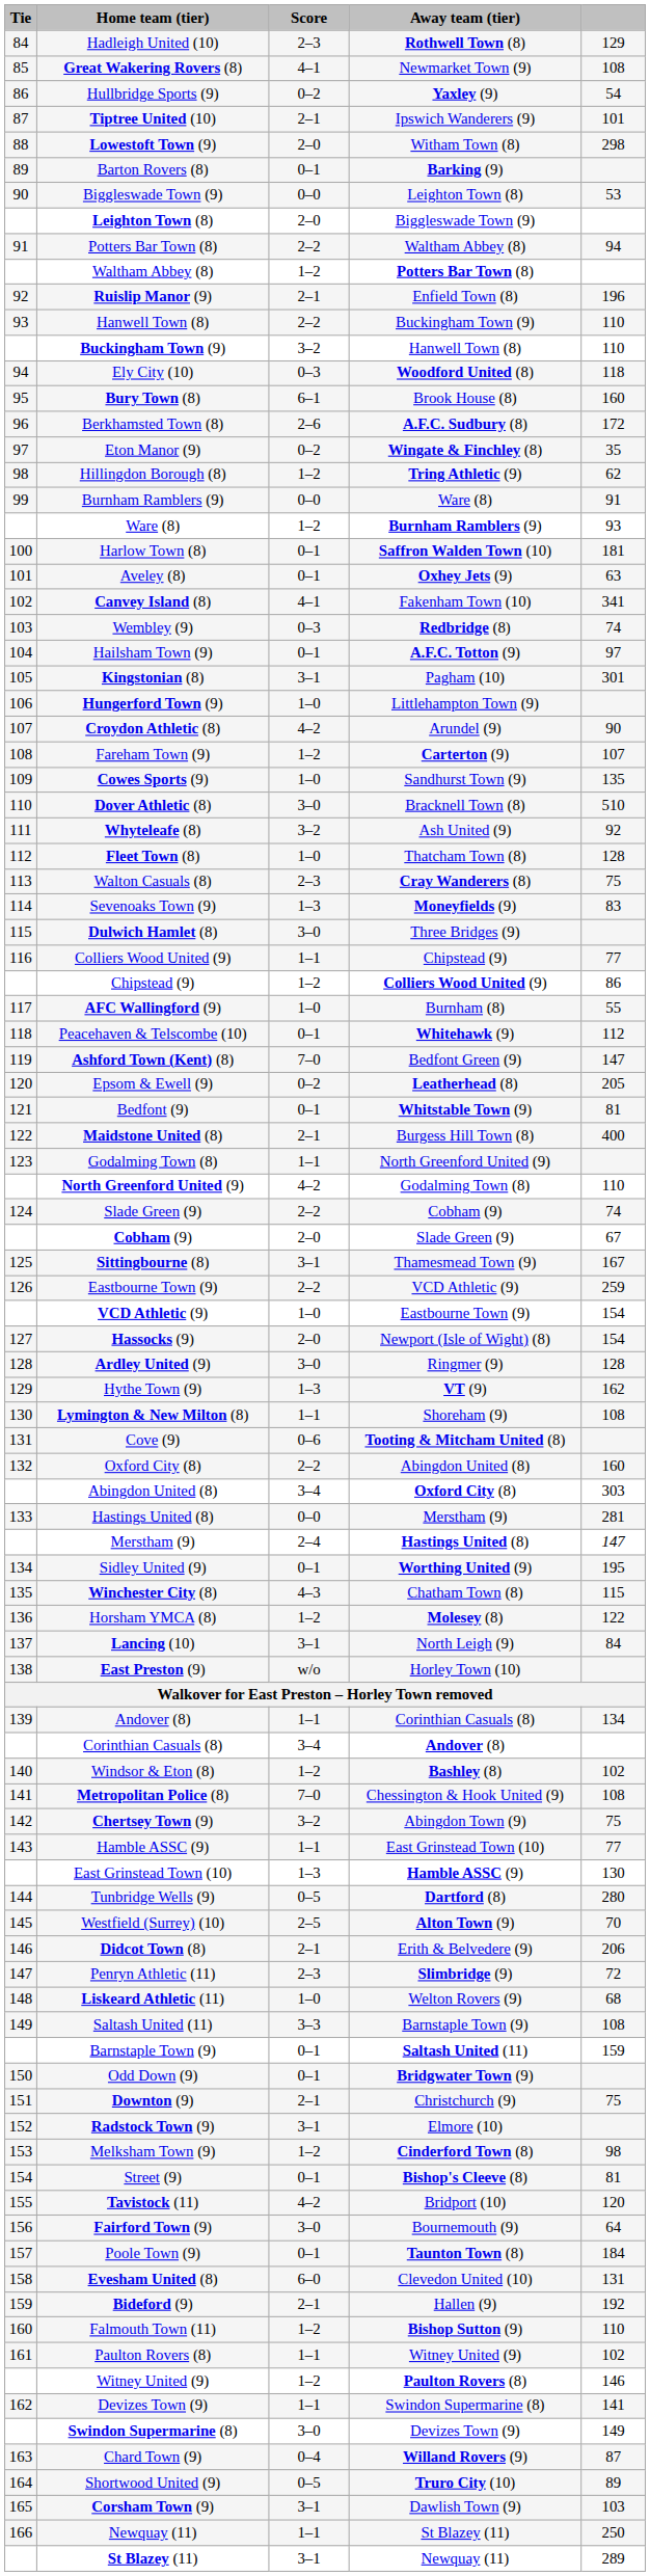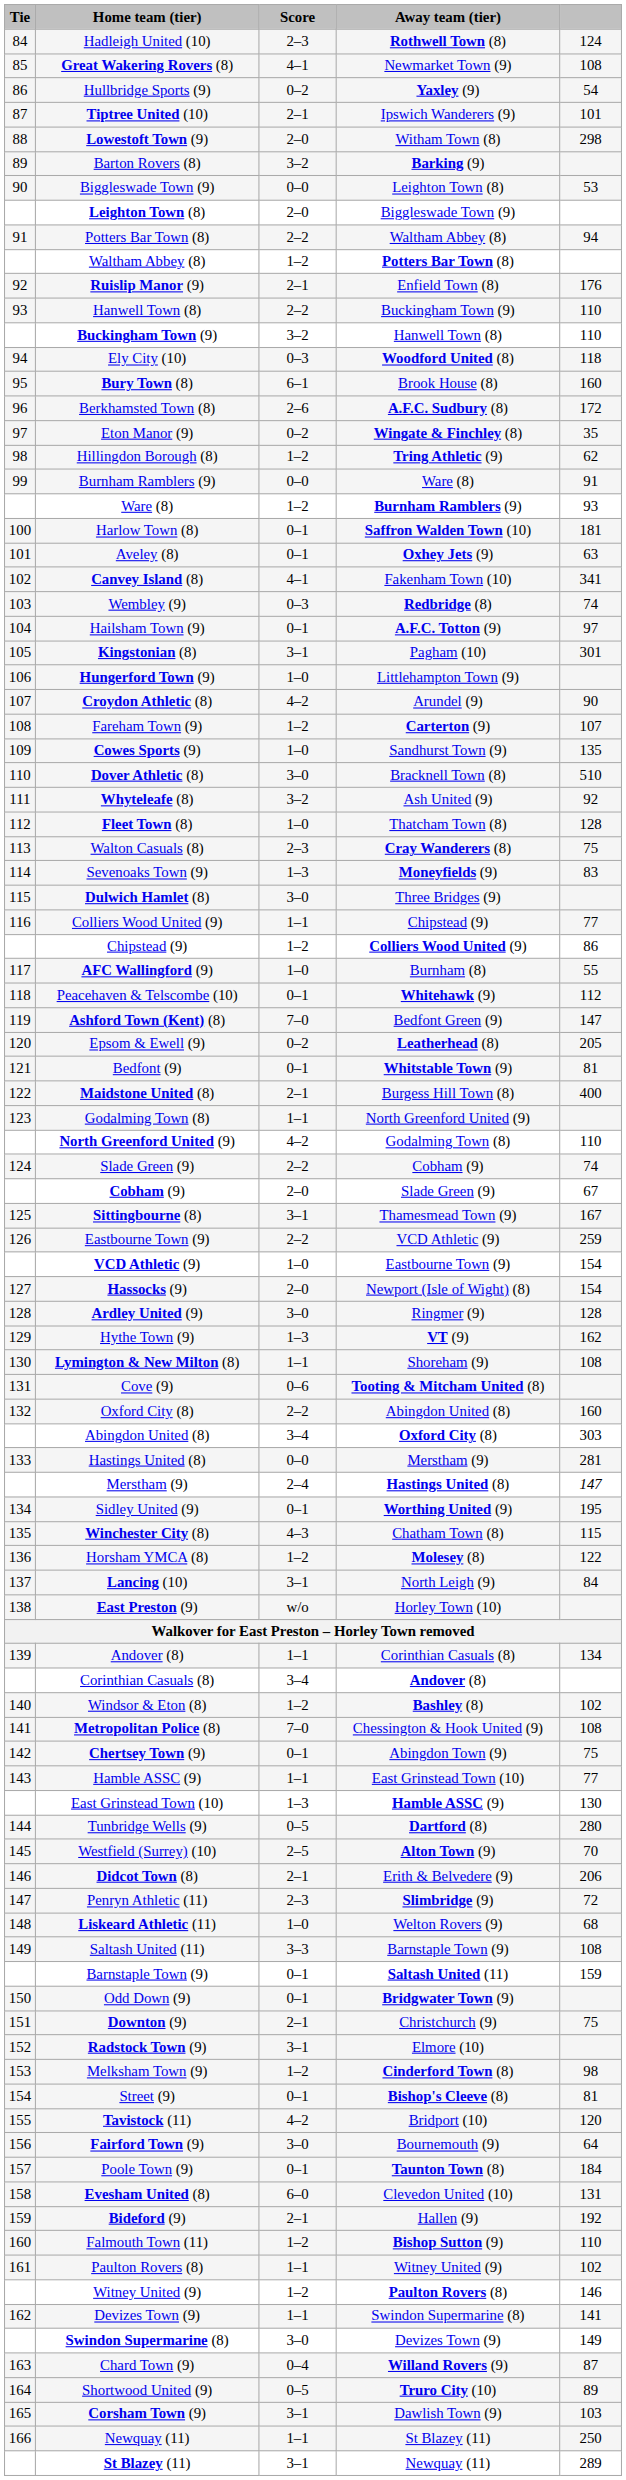Hadleigh United (10) | column 5: 129 -> 124
Barton Rovers (8) | Score: 0–1 -> 3–2
Ruislip Manor (9) | column 5: 196 -> 176
Chertsey Town (9) | Score: 3–2 -> 0–1
